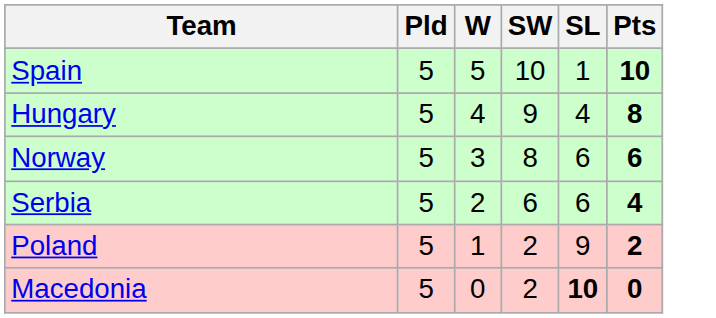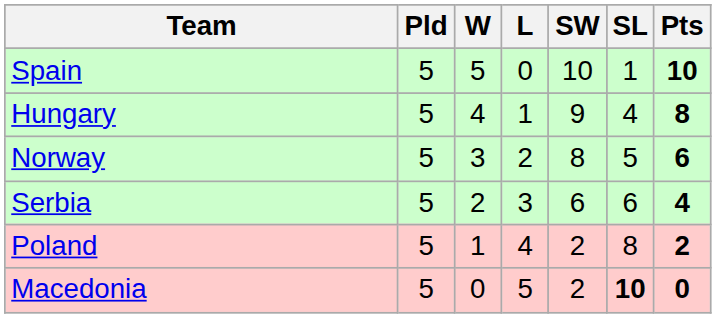+ column: L | 0 | 1 | 2 | 3 | 4 | 5
Norway | SL: 6 -> 5
Poland | SL: 9 -> 8
